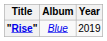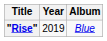columns swapped: Year <-> Album
